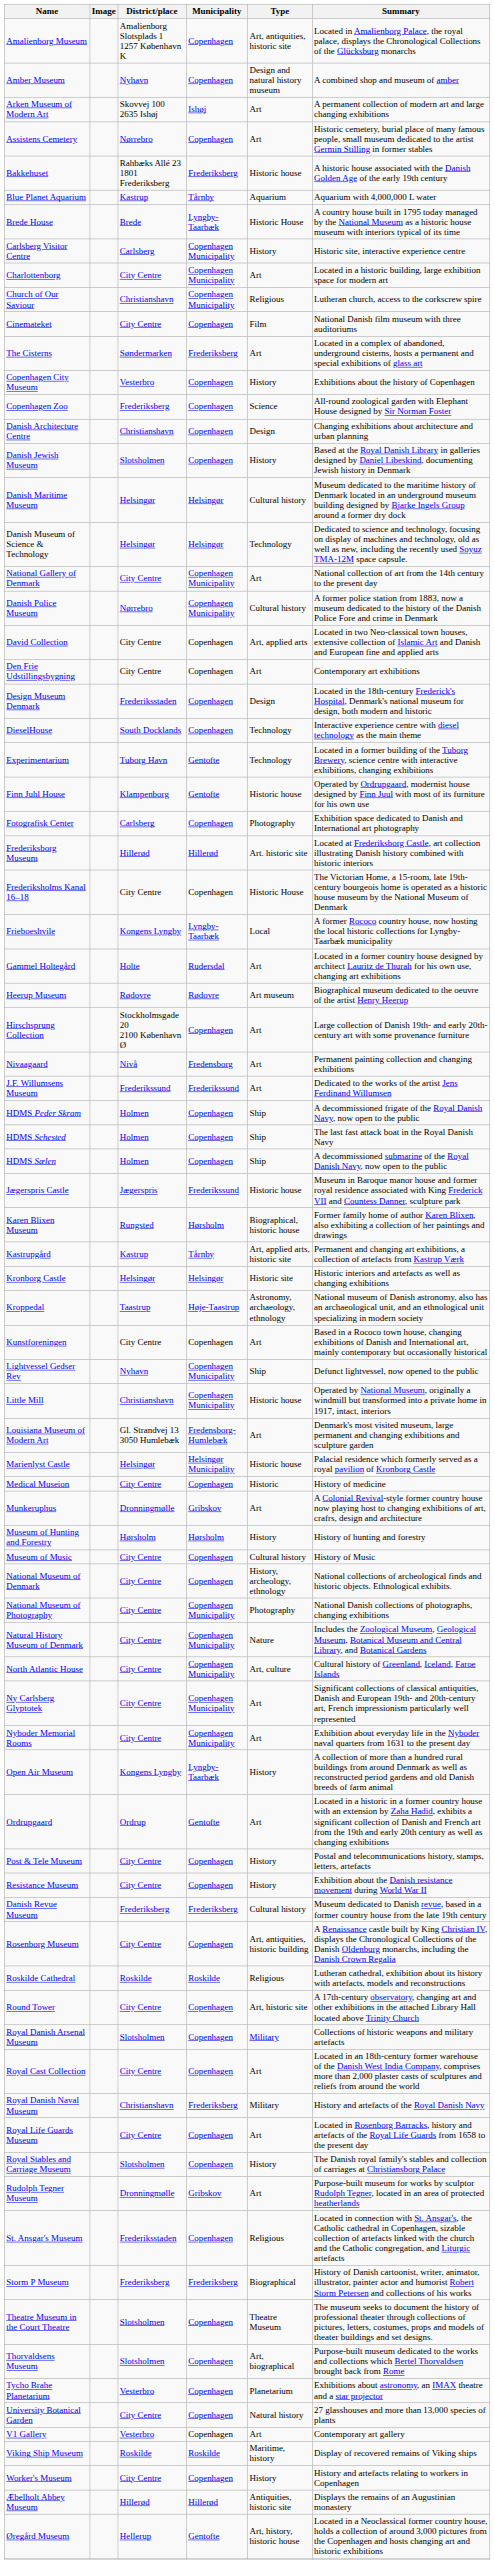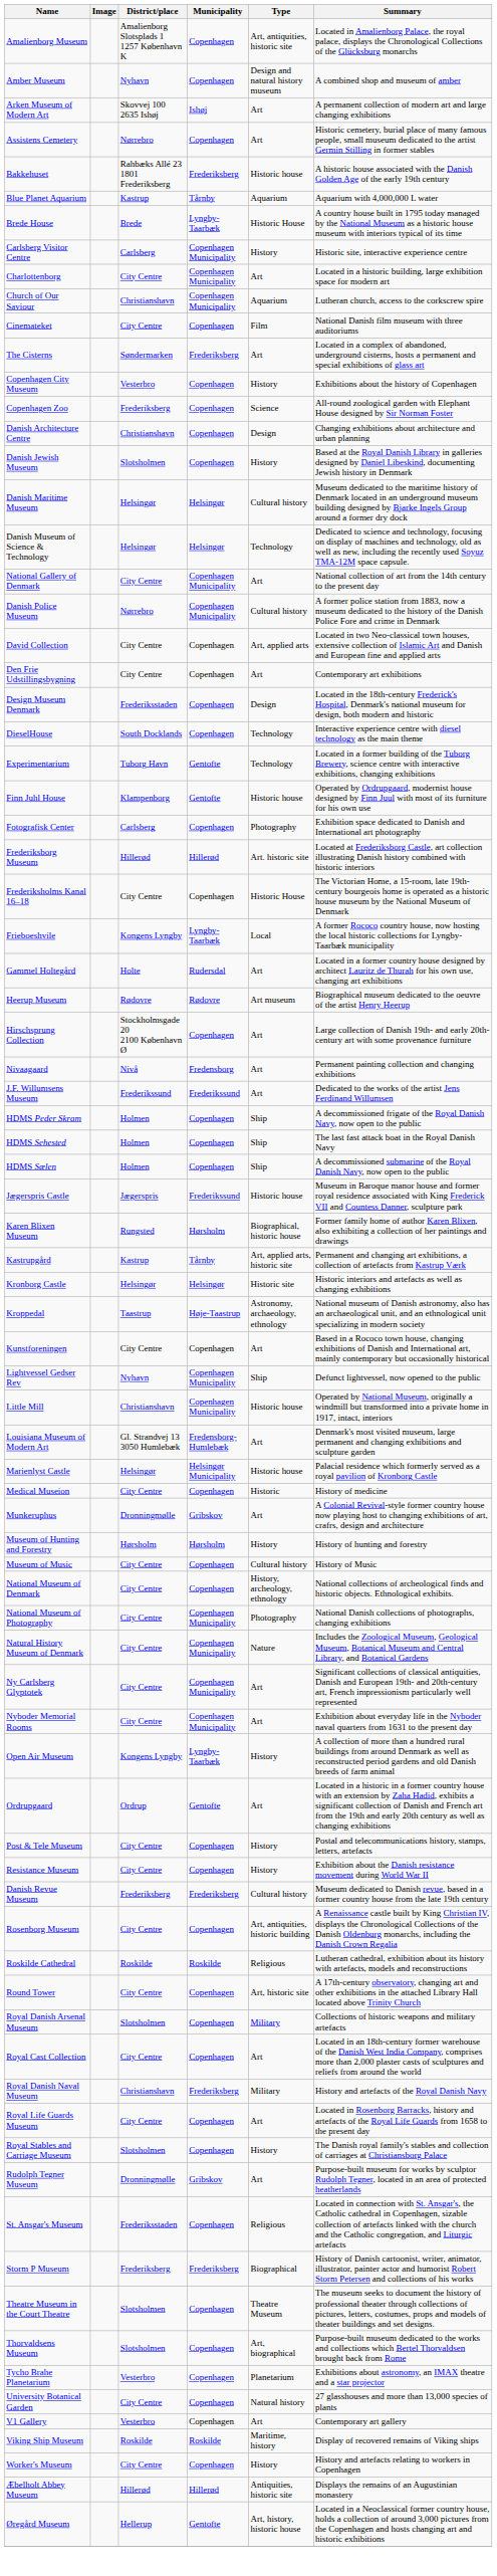Church of Our Saviour | Type: Religious -> Aquarium
- row: North Atlantic House | City Centre | Copenhagen Municipality | Art, culture | Cultural history of Greenland, Iceland, Faroe Islands
